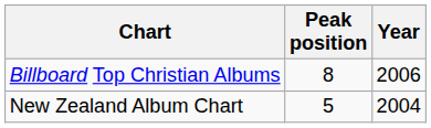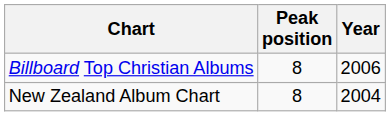New Zealand Album Chart | Peak position: 5 -> 8
